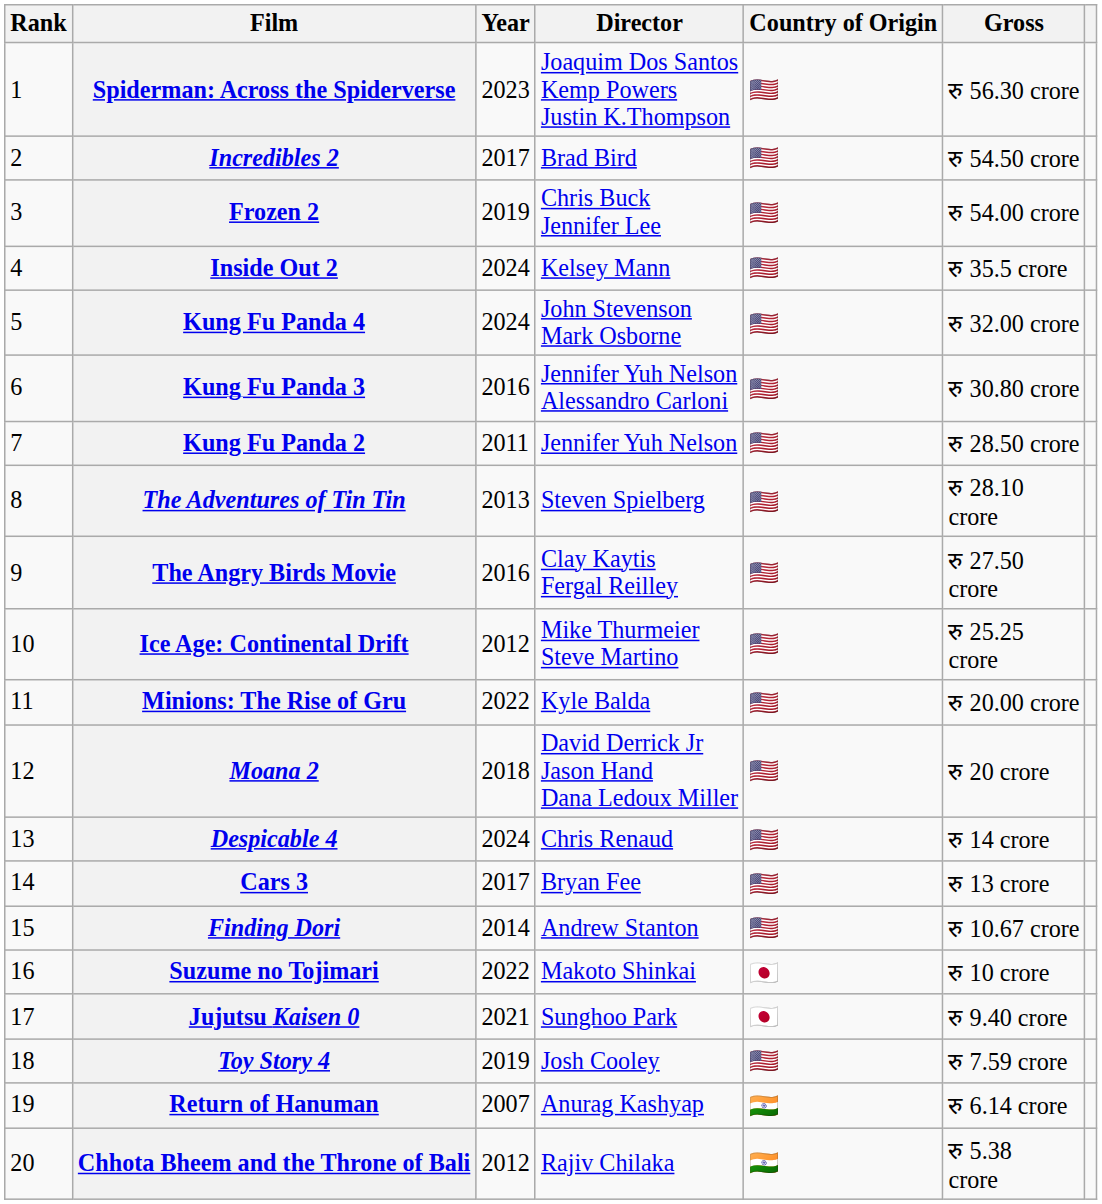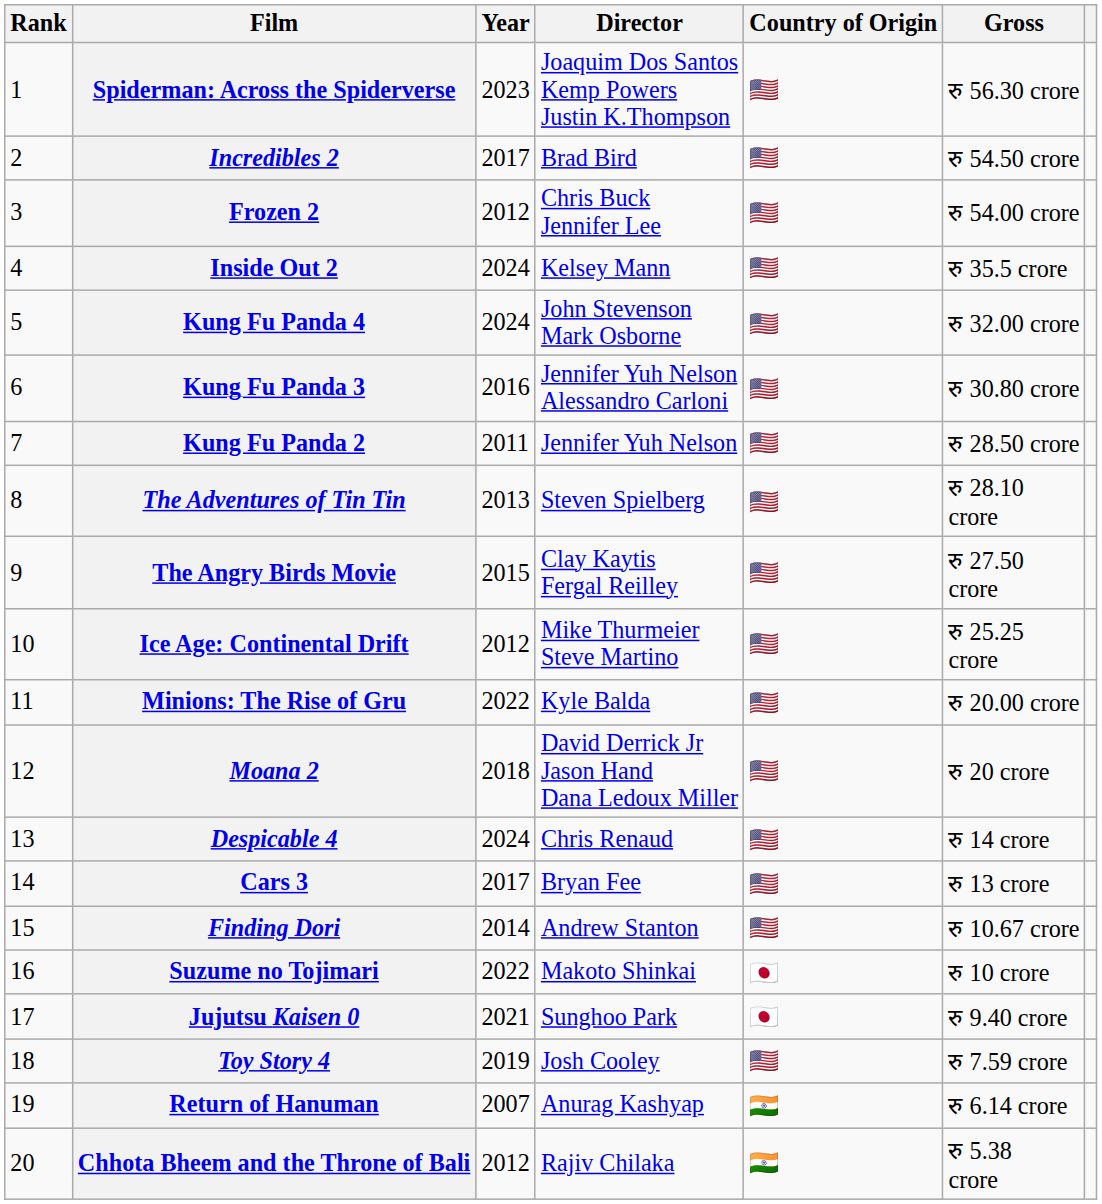Frozen 2 | Year: 2019 -> 2012
The Angry Birds Movie | Year: 2016 -> 2015
